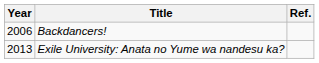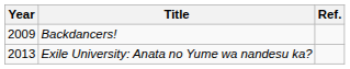Backdancers! | Year: 2006 -> 2009
